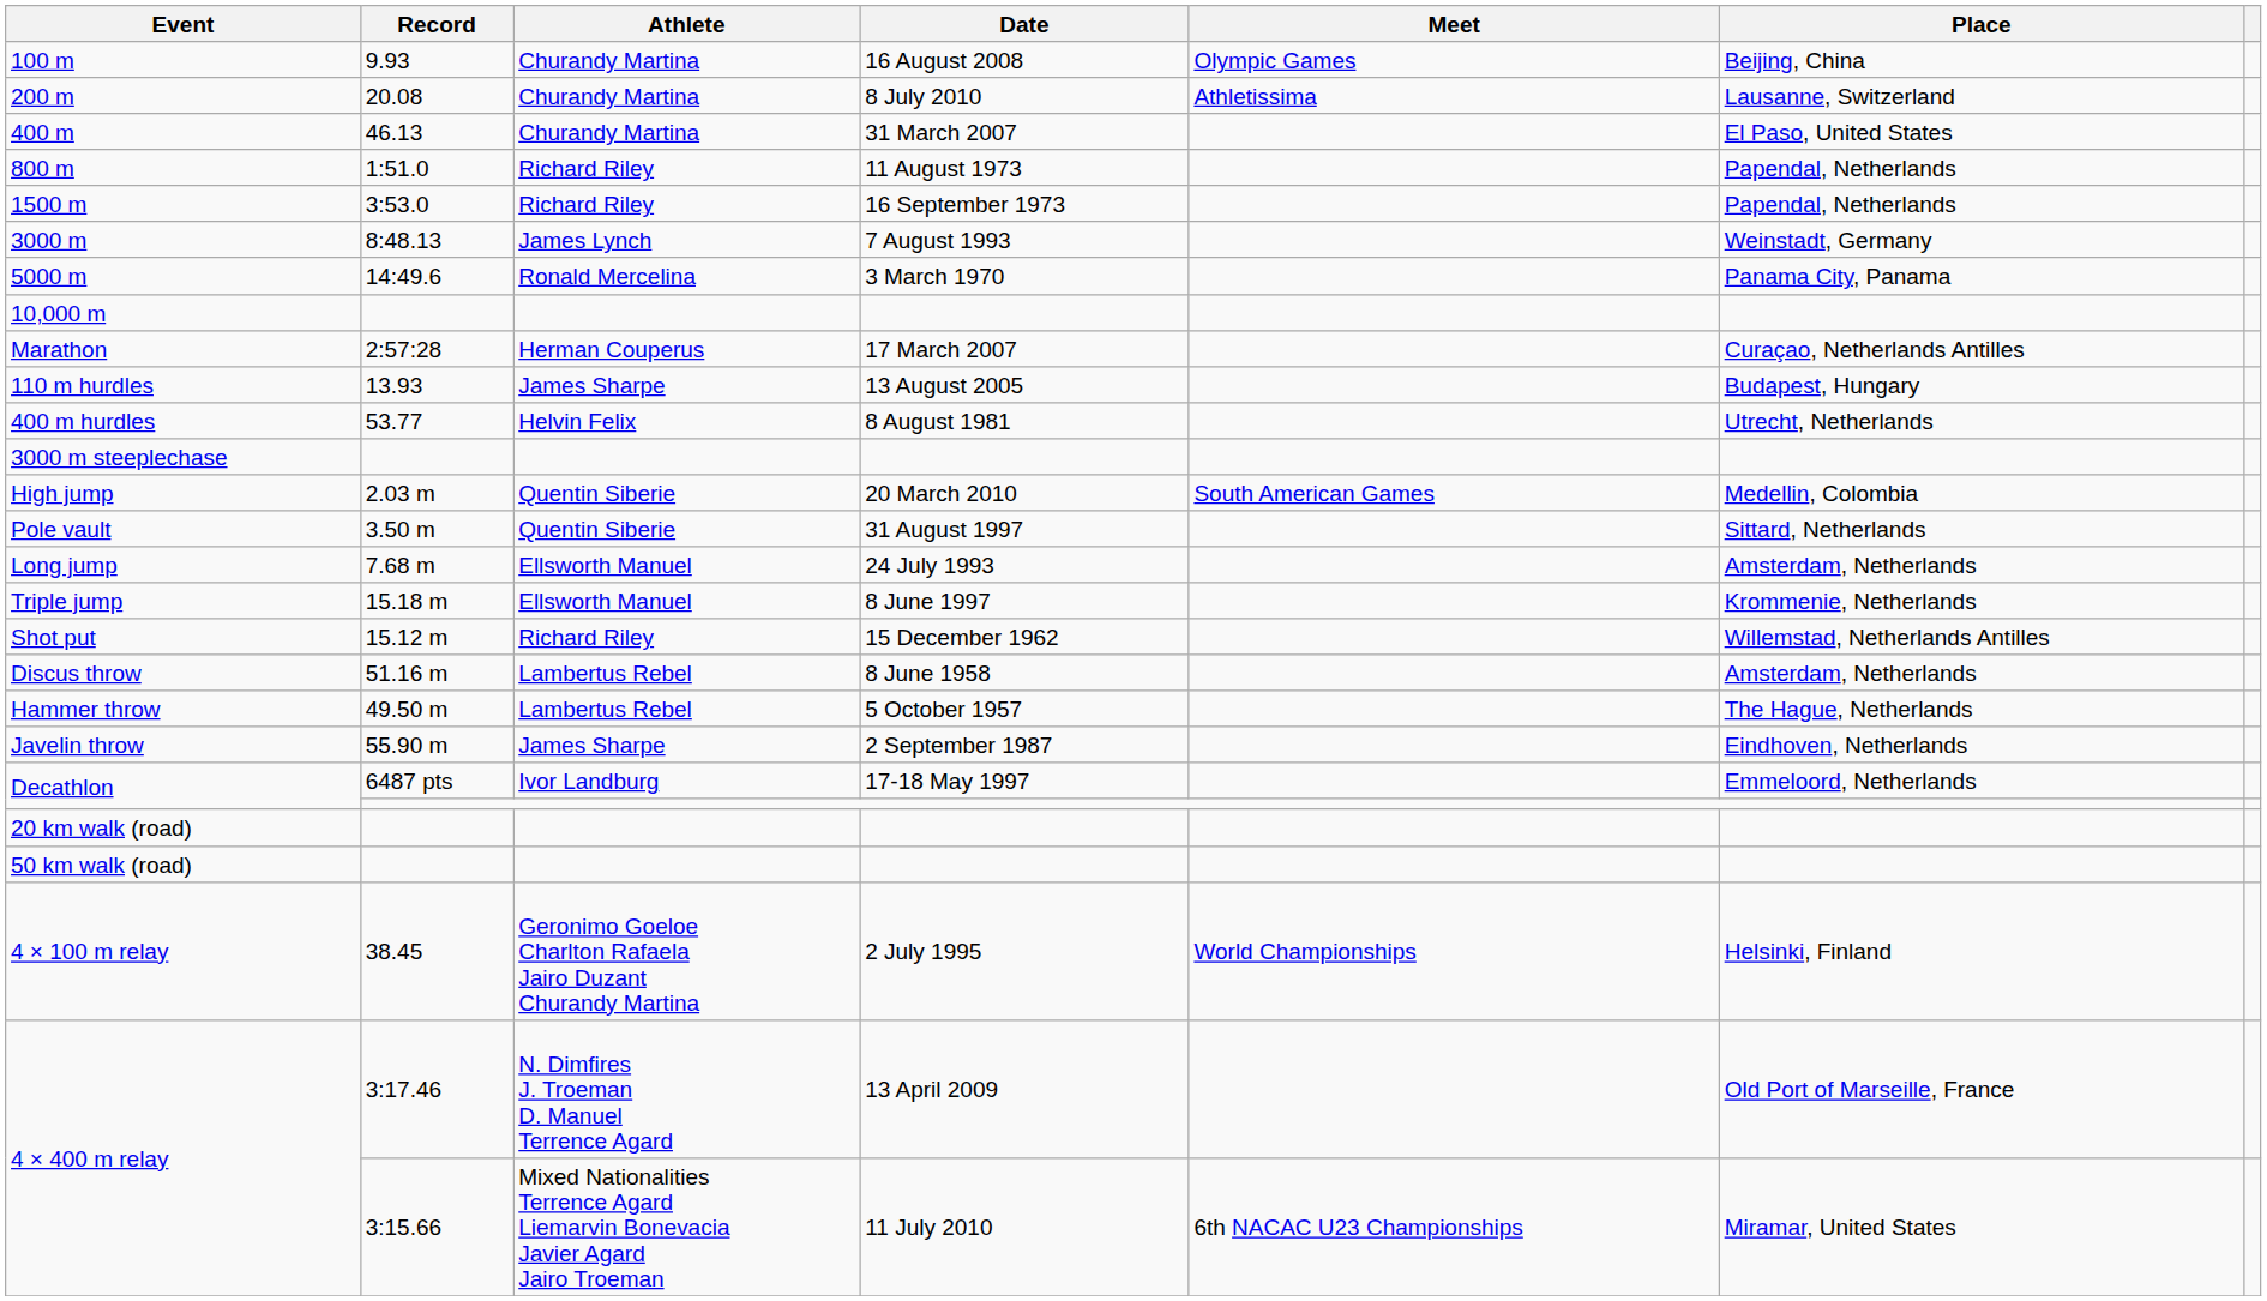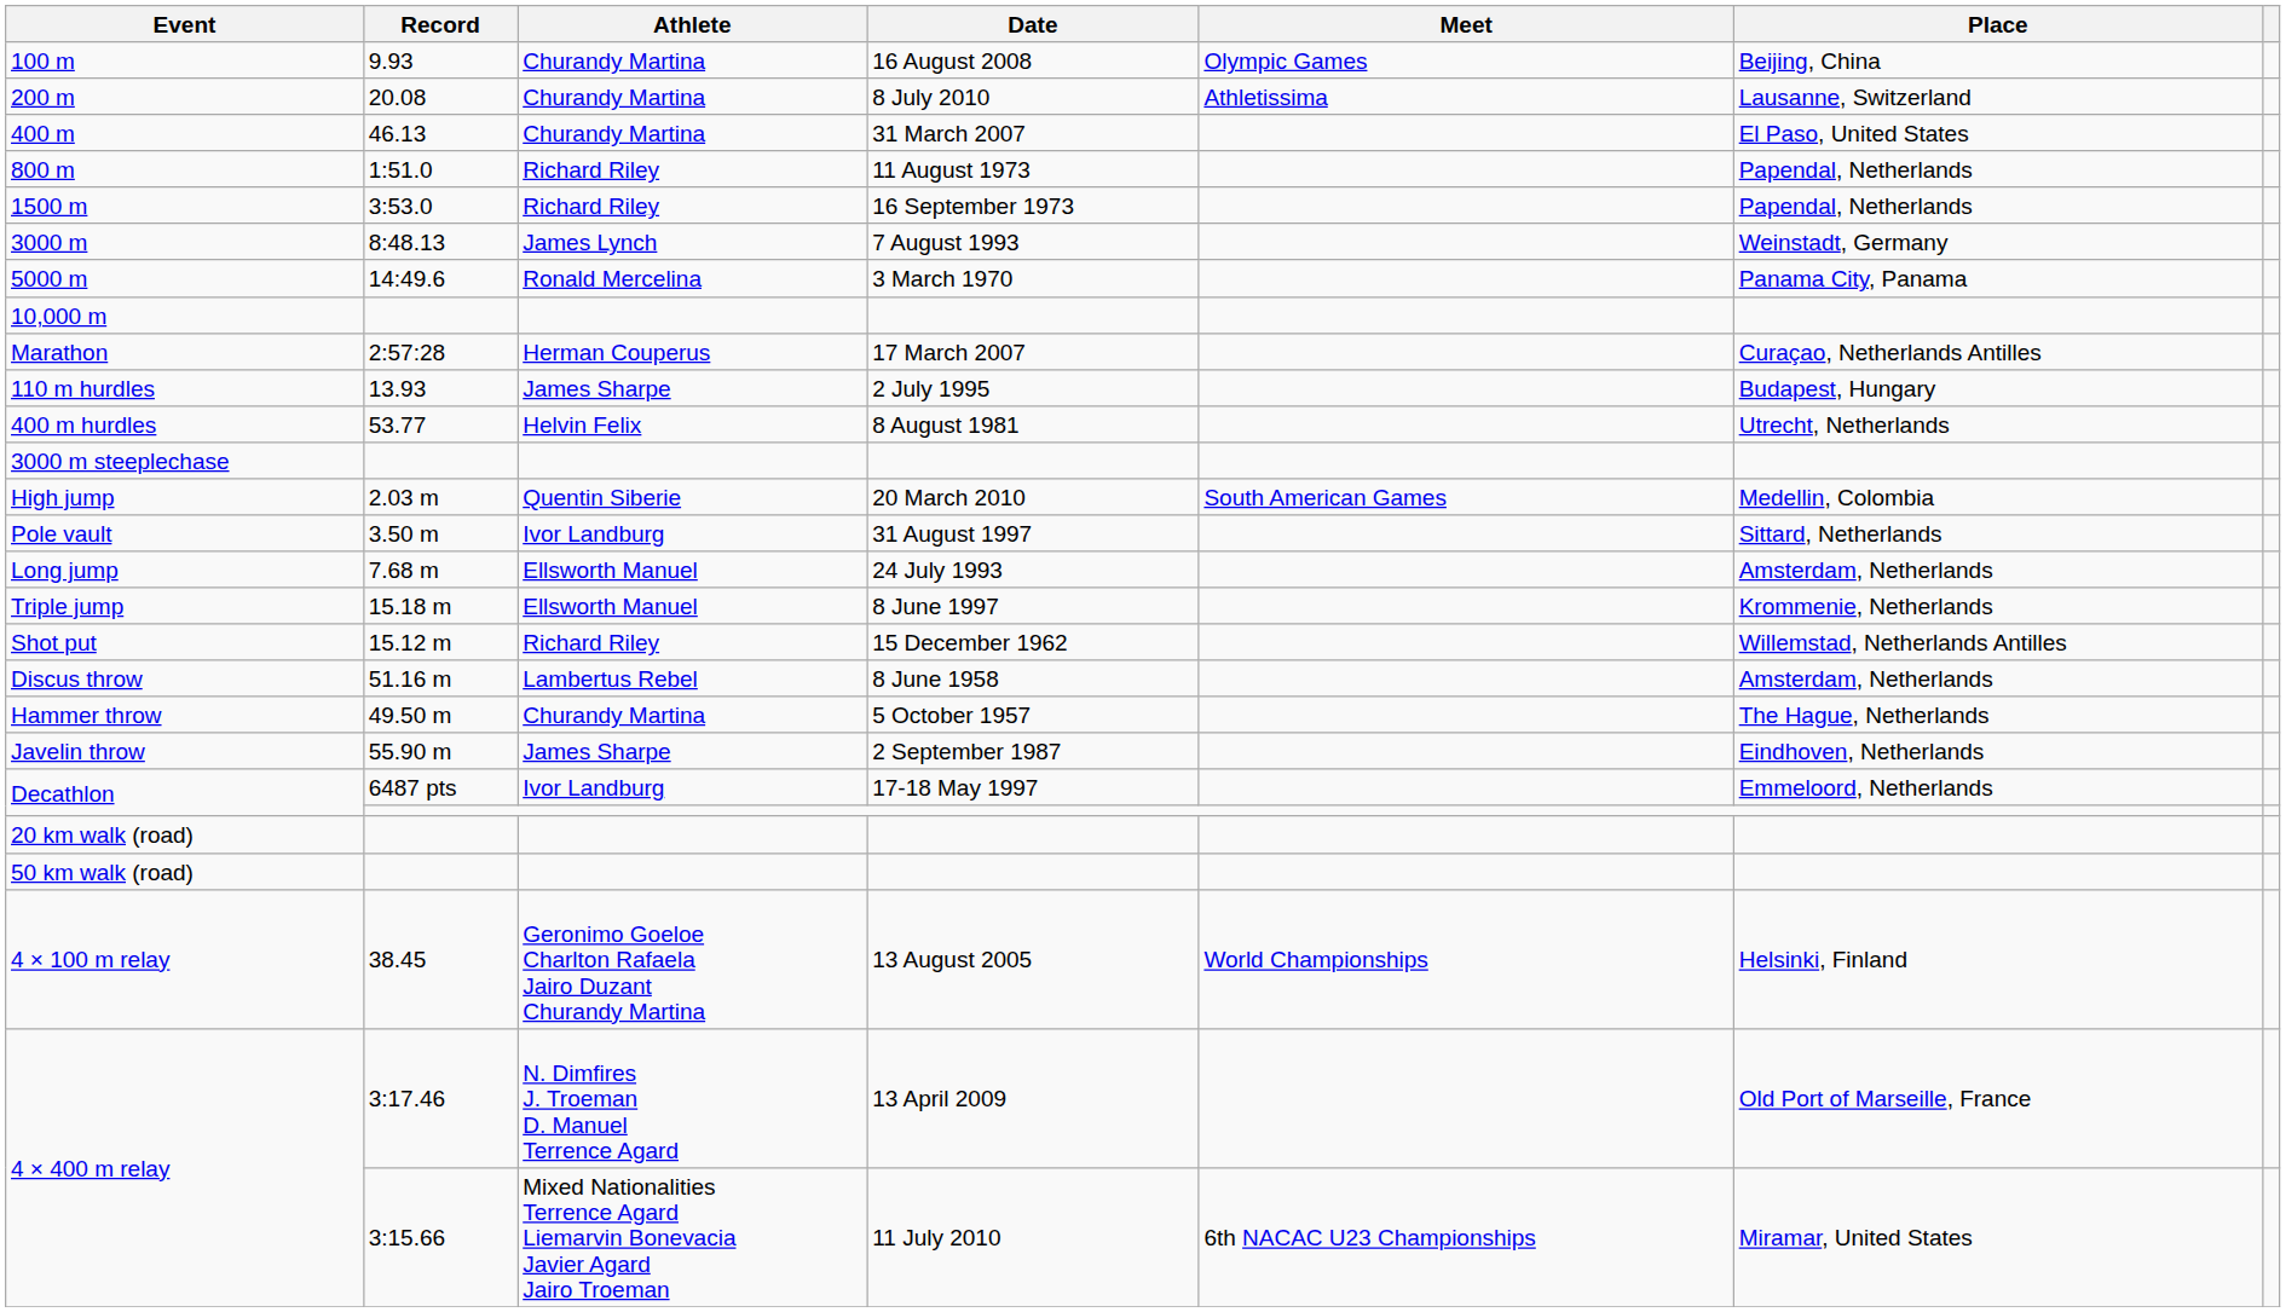110 m hurdles | Date: 13 August 2005 -> 2 July 1995
Pole vault | Athlete: Quentin Siberie -> Ivor Landburg
Hammer throw | Athlete: Lambertus Rebel -> Churandy Martina
4 × 100 m relay | Date: 2 July 1995 -> 13 August 2005
